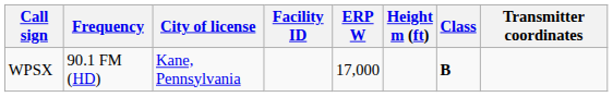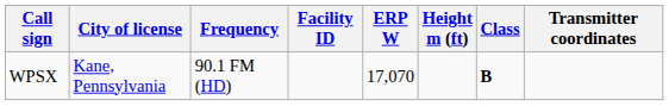columns swapped: Frequency <-> City of license
WPSX | ERP W: 17,000 -> 17,070
